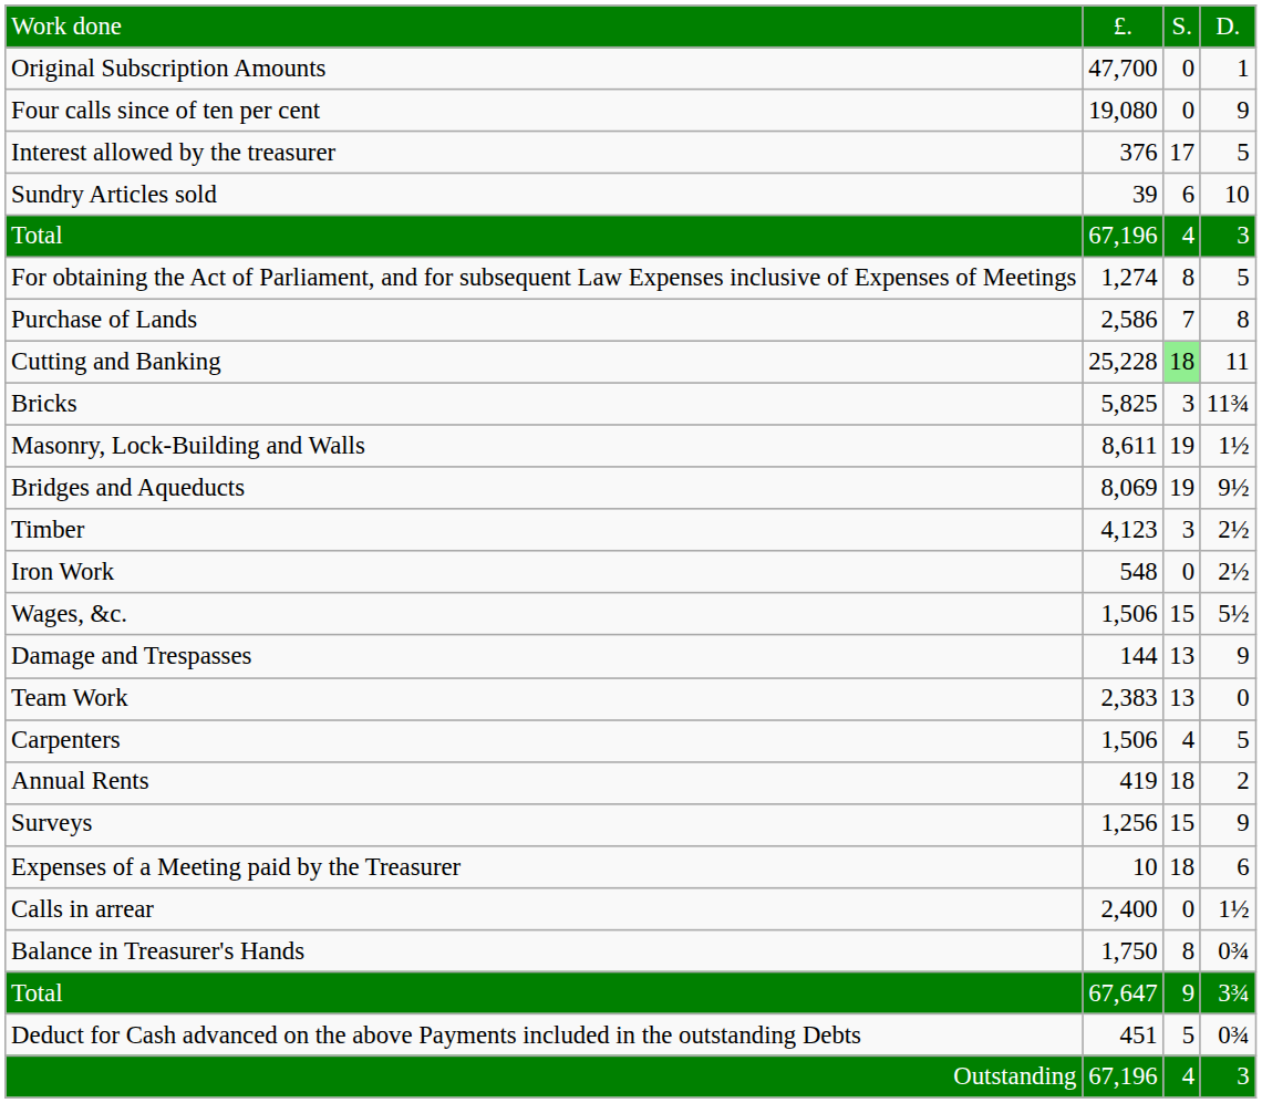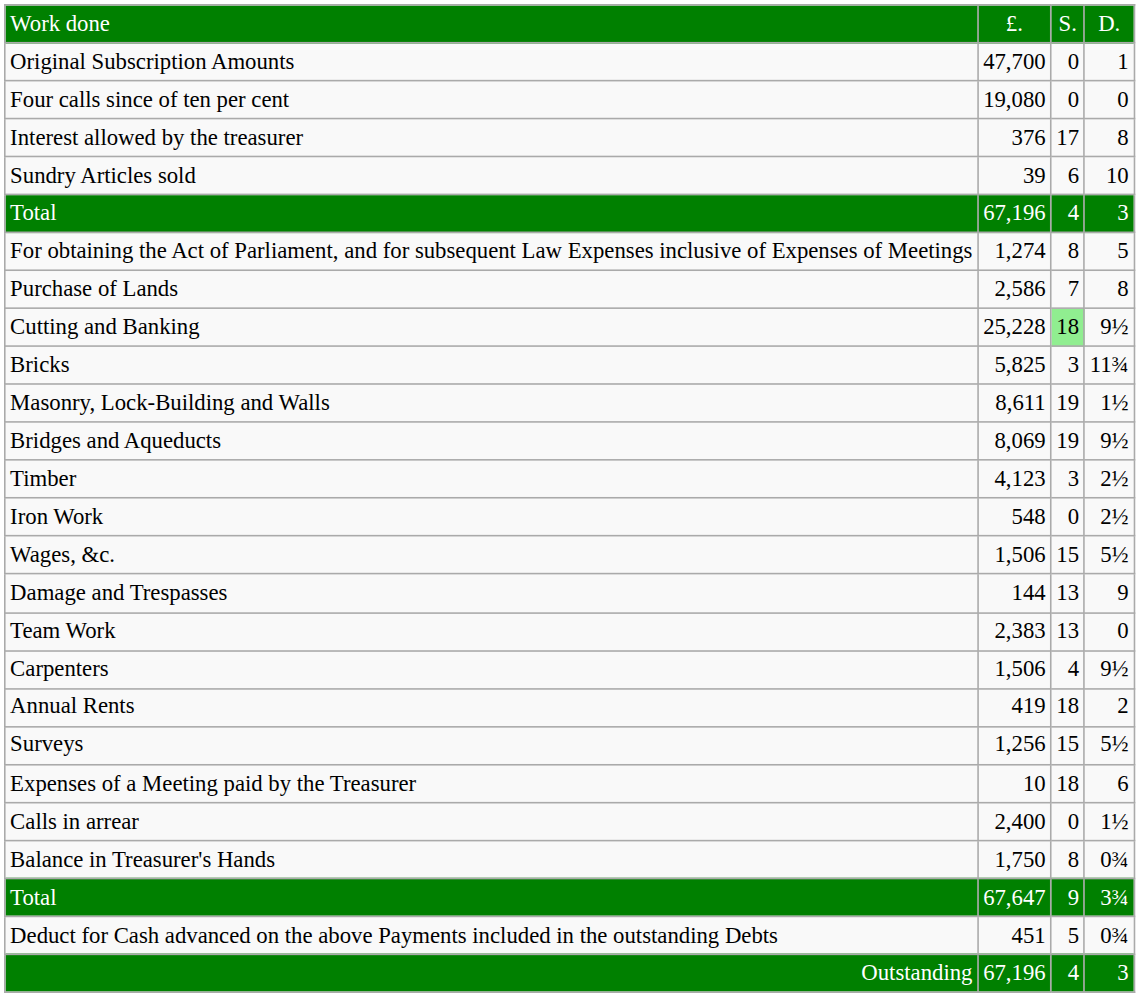Four calls since of ten per cent | column 4: 9 -> 0
Interest allowed by the treasurer | column 4: 5 -> 8
Cutting and Banking | column 4: 11 -> 9½
Carpenters | column 4: 5 -> 9½
Surveys | column 4: 9 -> 5½
